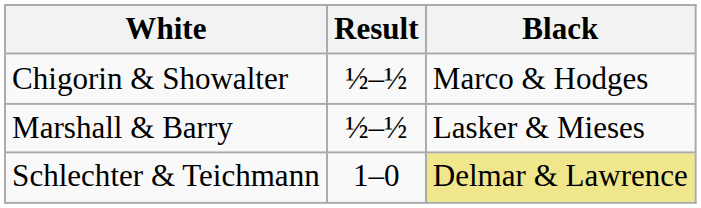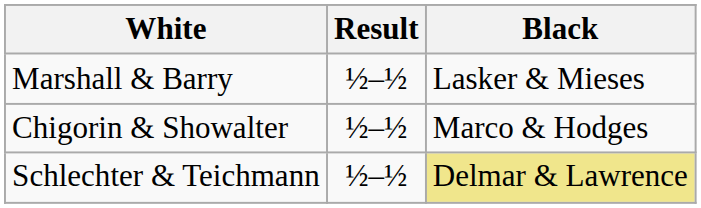rows swapped: Marshall & Barry <-> Chigorin & Showalter
Schlechter & Teichmann | Result: 1–0 -> ½–½
